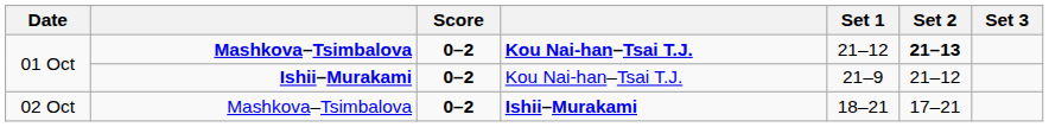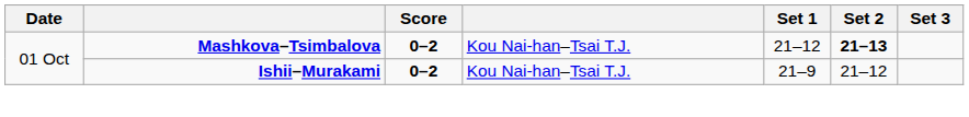01 Oct / Mashkova–Tsimbalova | column 4: bold -> normal
- row: 02 Oct | Mashkova–Tsimbalova | 0–2 | Ishii–Murakami | 18–21 | 17–21
